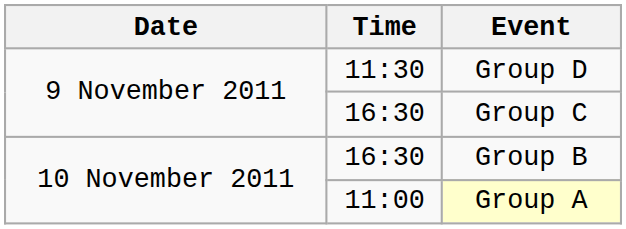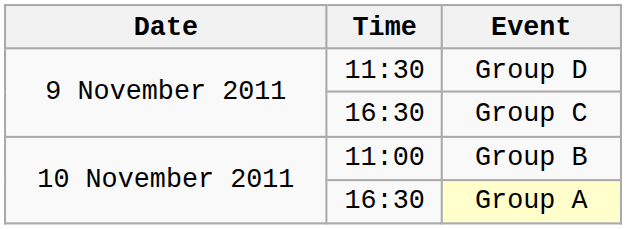Group B | Time: 16:30 -> 11:00
Group A | Time: 11:00 -> 16:30
